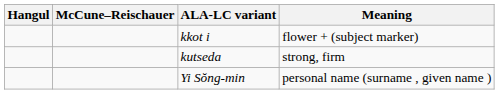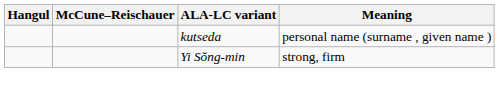- row: kkot i | flower + (subject marker)
kutseda | Meaning: strong, firm -> personal name (surname , given name )
Yi Sŏng-min | Meaning: personal name (surname , given name ) -> strong, firm
